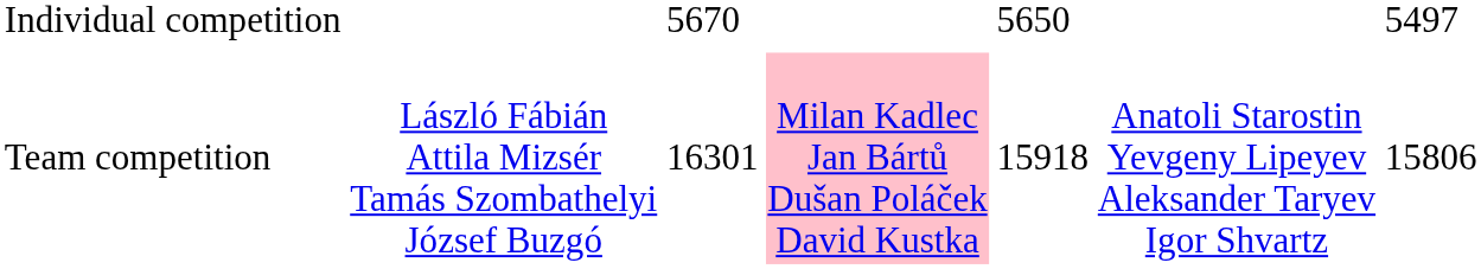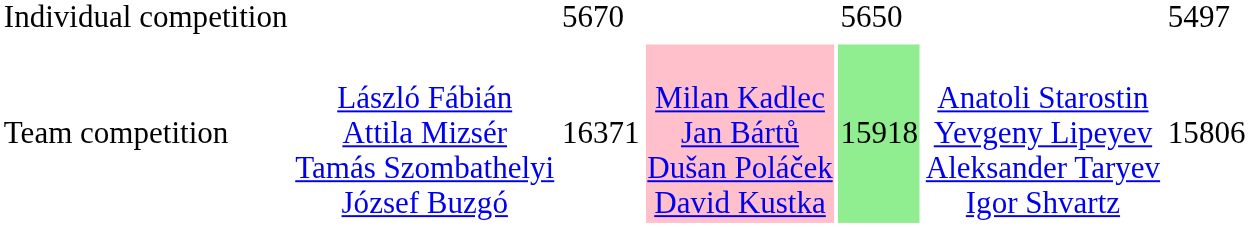Team competition | column 3: 16301 -> 16371
Team competition | column 5: no background -> lightgreen background
